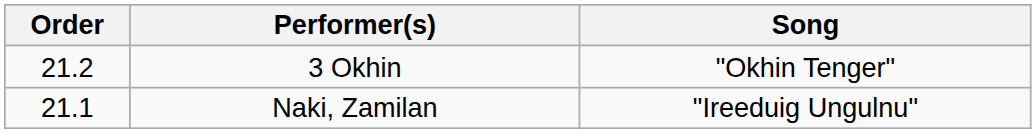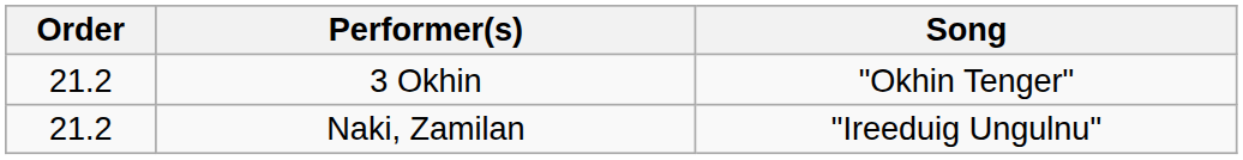Naki, Zamilan | Order: 21.1 -> 21.2
